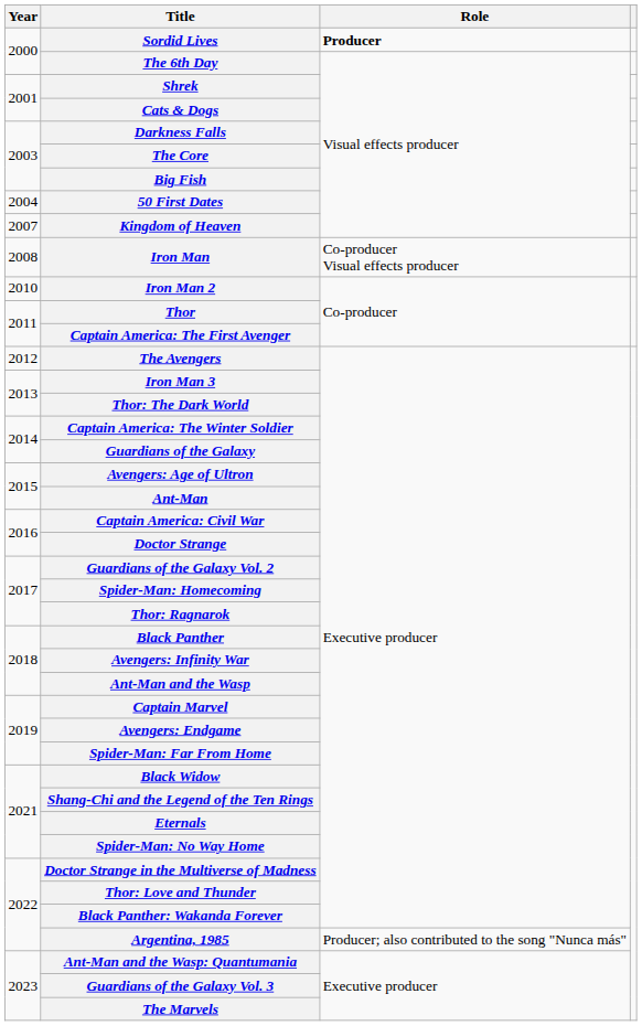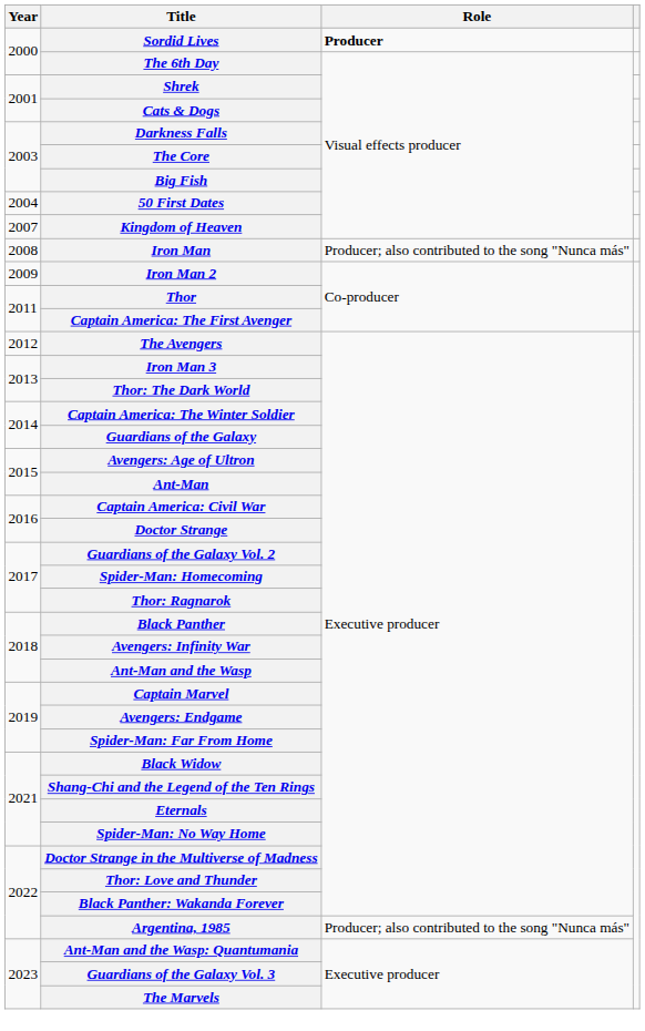Iron Man | Role: Co-producer Visual effects producer -> Producer; also contributed to the song "Nunca más"
Iron Man 2 | Year: 2010 -> 2009
